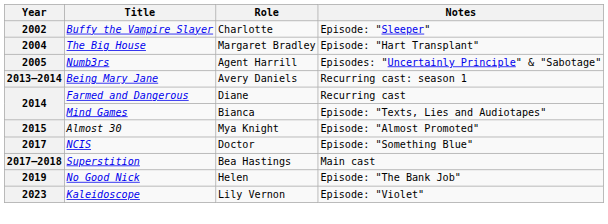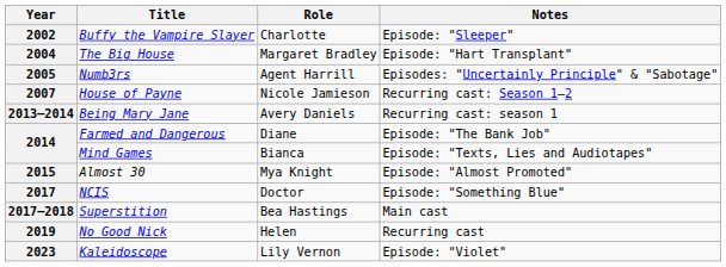+ row: 2007 | House of Payne | Nicole Jamieson | Recurring cast: Season 1–2
2014 / Farmed and Dangerous | Notes: Recurring cast -> Episode: "The Bank Job"
2019 | Notes: Episode: "The Bank Job" -> Recurring cast
